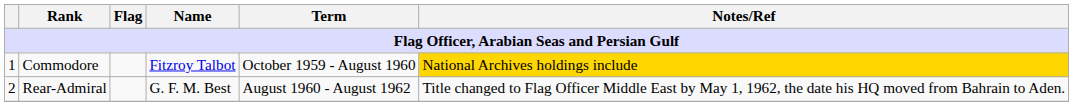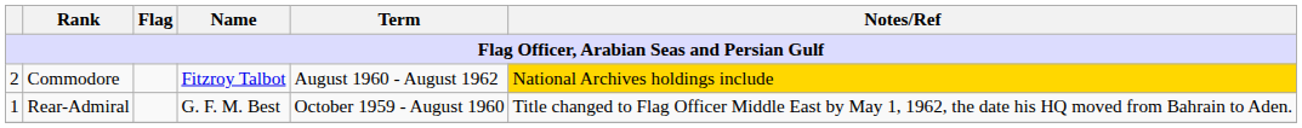Commodore | column 1: 1 -> 2
Commodore | Term: October 1959 - August 1960 -> August 1960 - August 1962
Rear-Admiral | column 1: 2 -> 1
Rear-Admiral | Term: August 1960 - August 1962 -> October 1959 - August 1960
